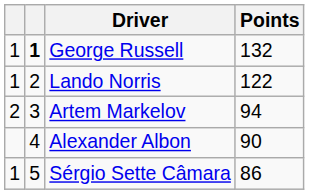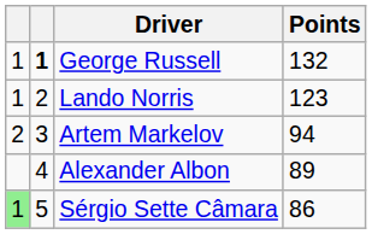Lando Norris | Points: 122 -> 123
Alexander Albon | Points: 90 -> 89
Sérgio Sette Câmara | column 1: no background -> lightgreen background
